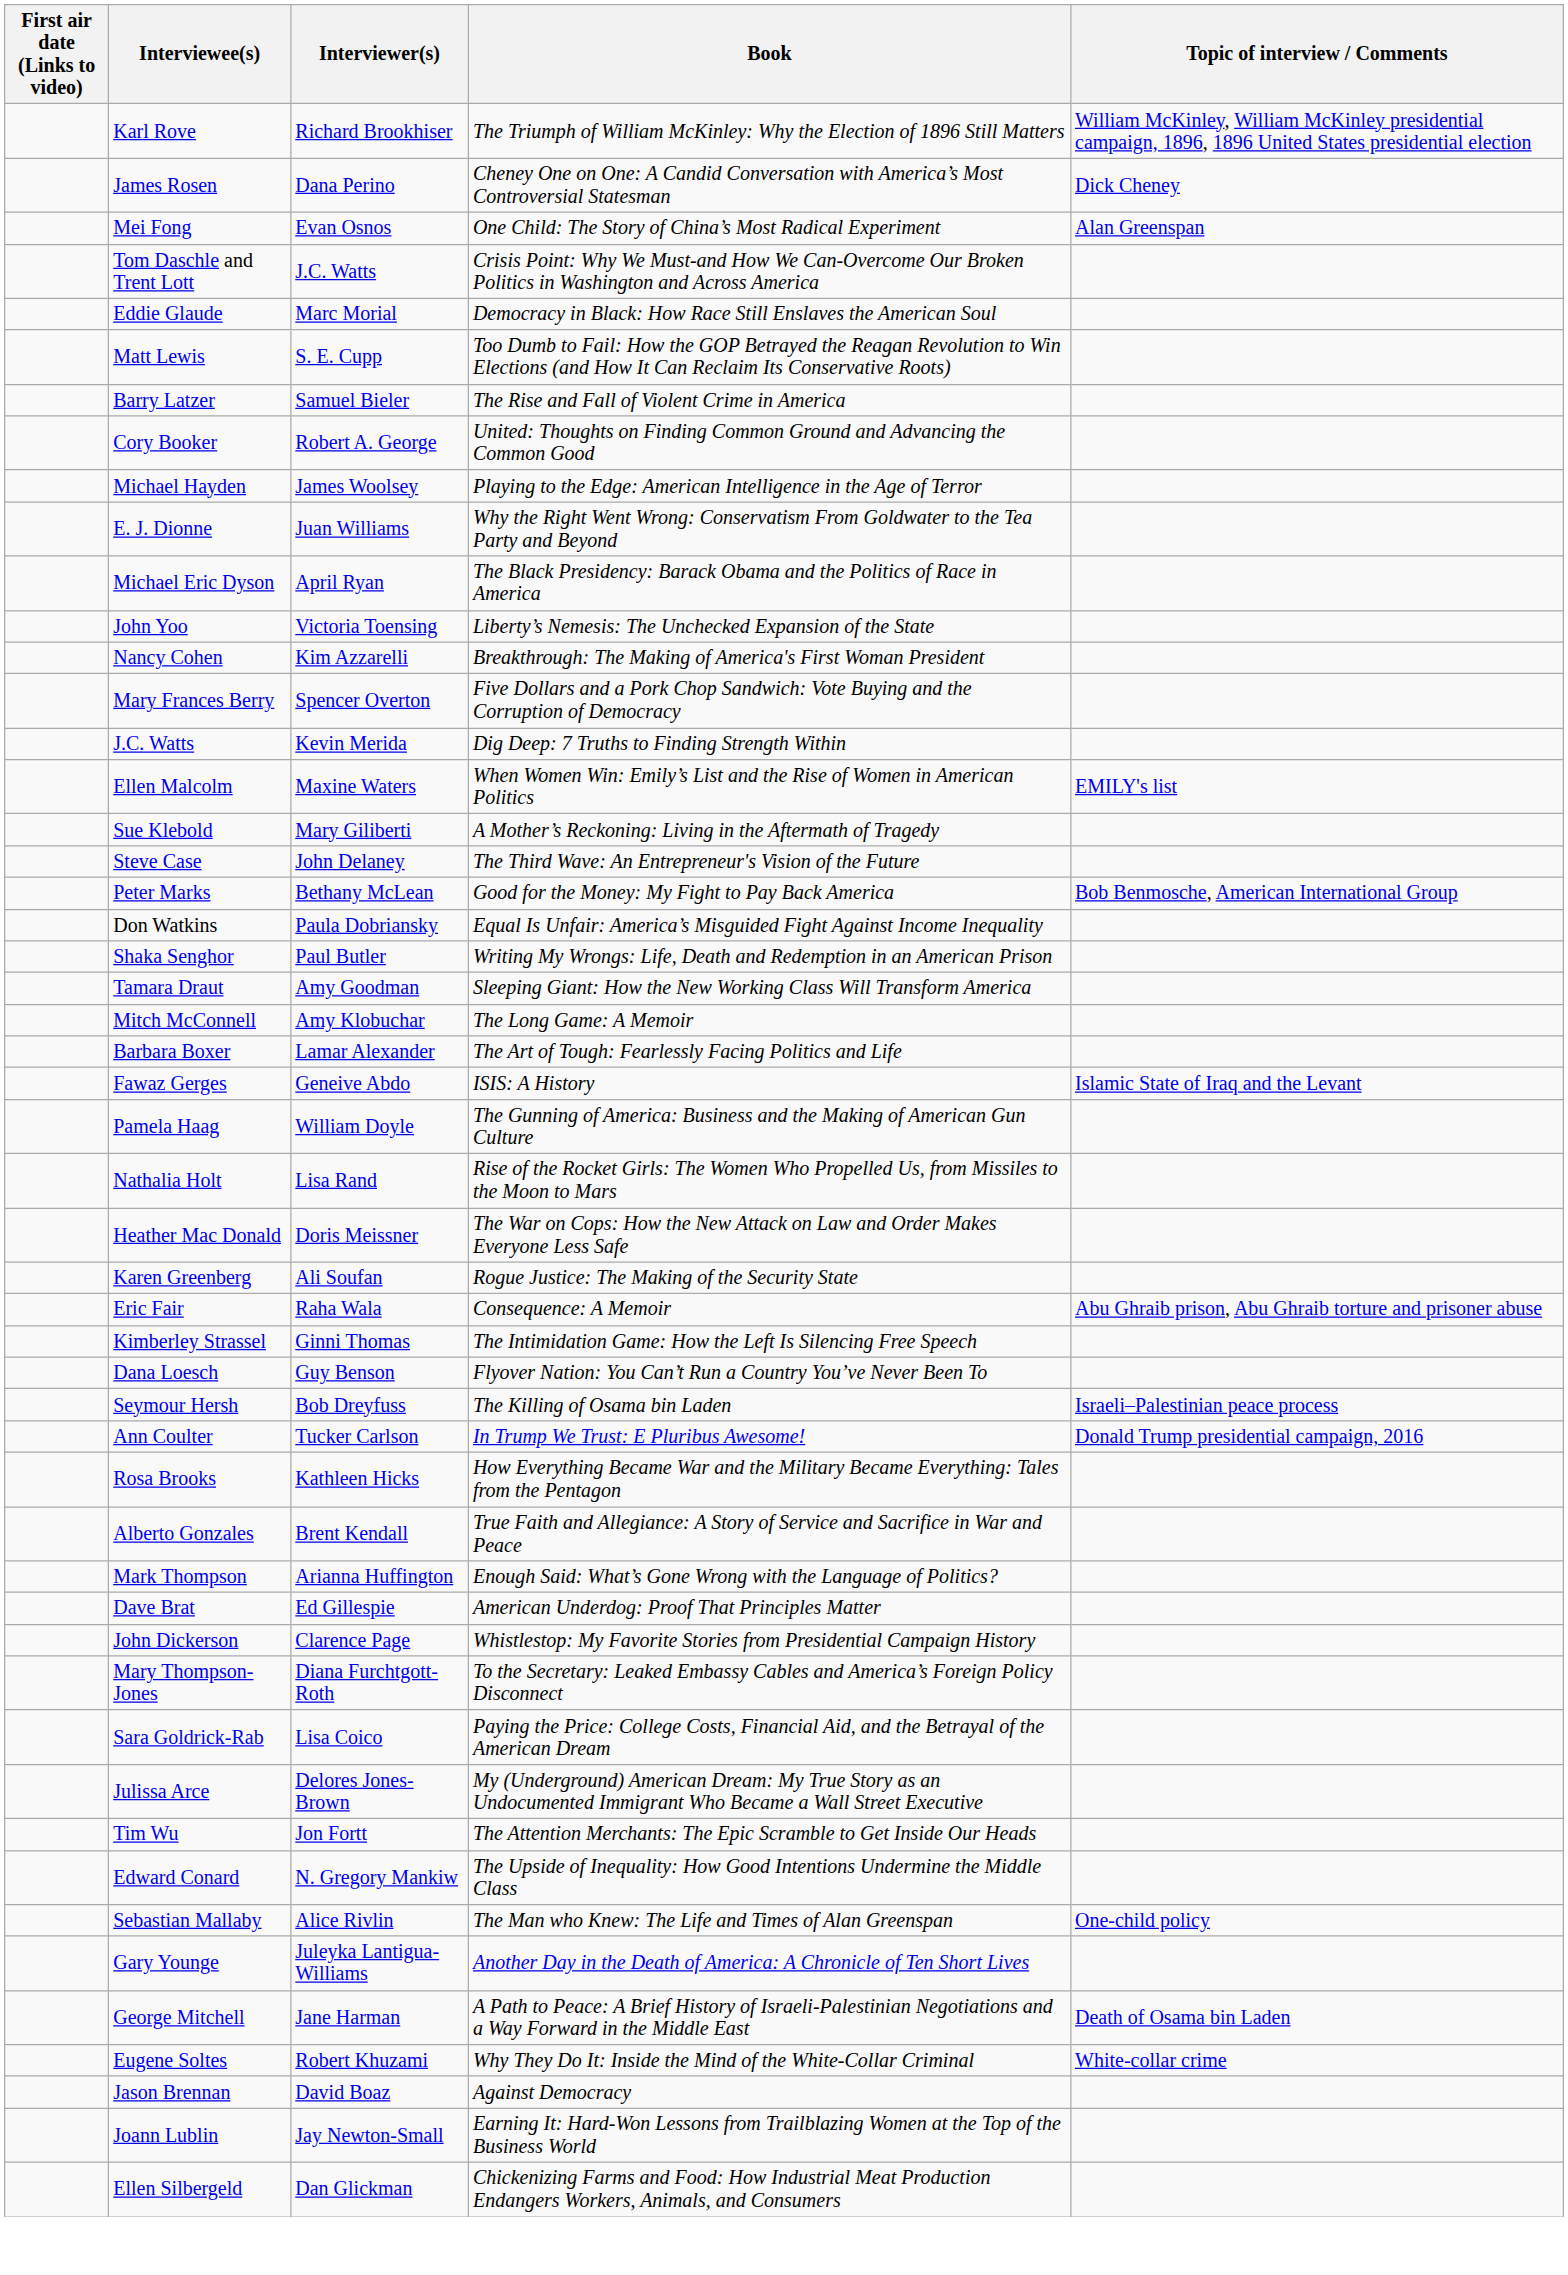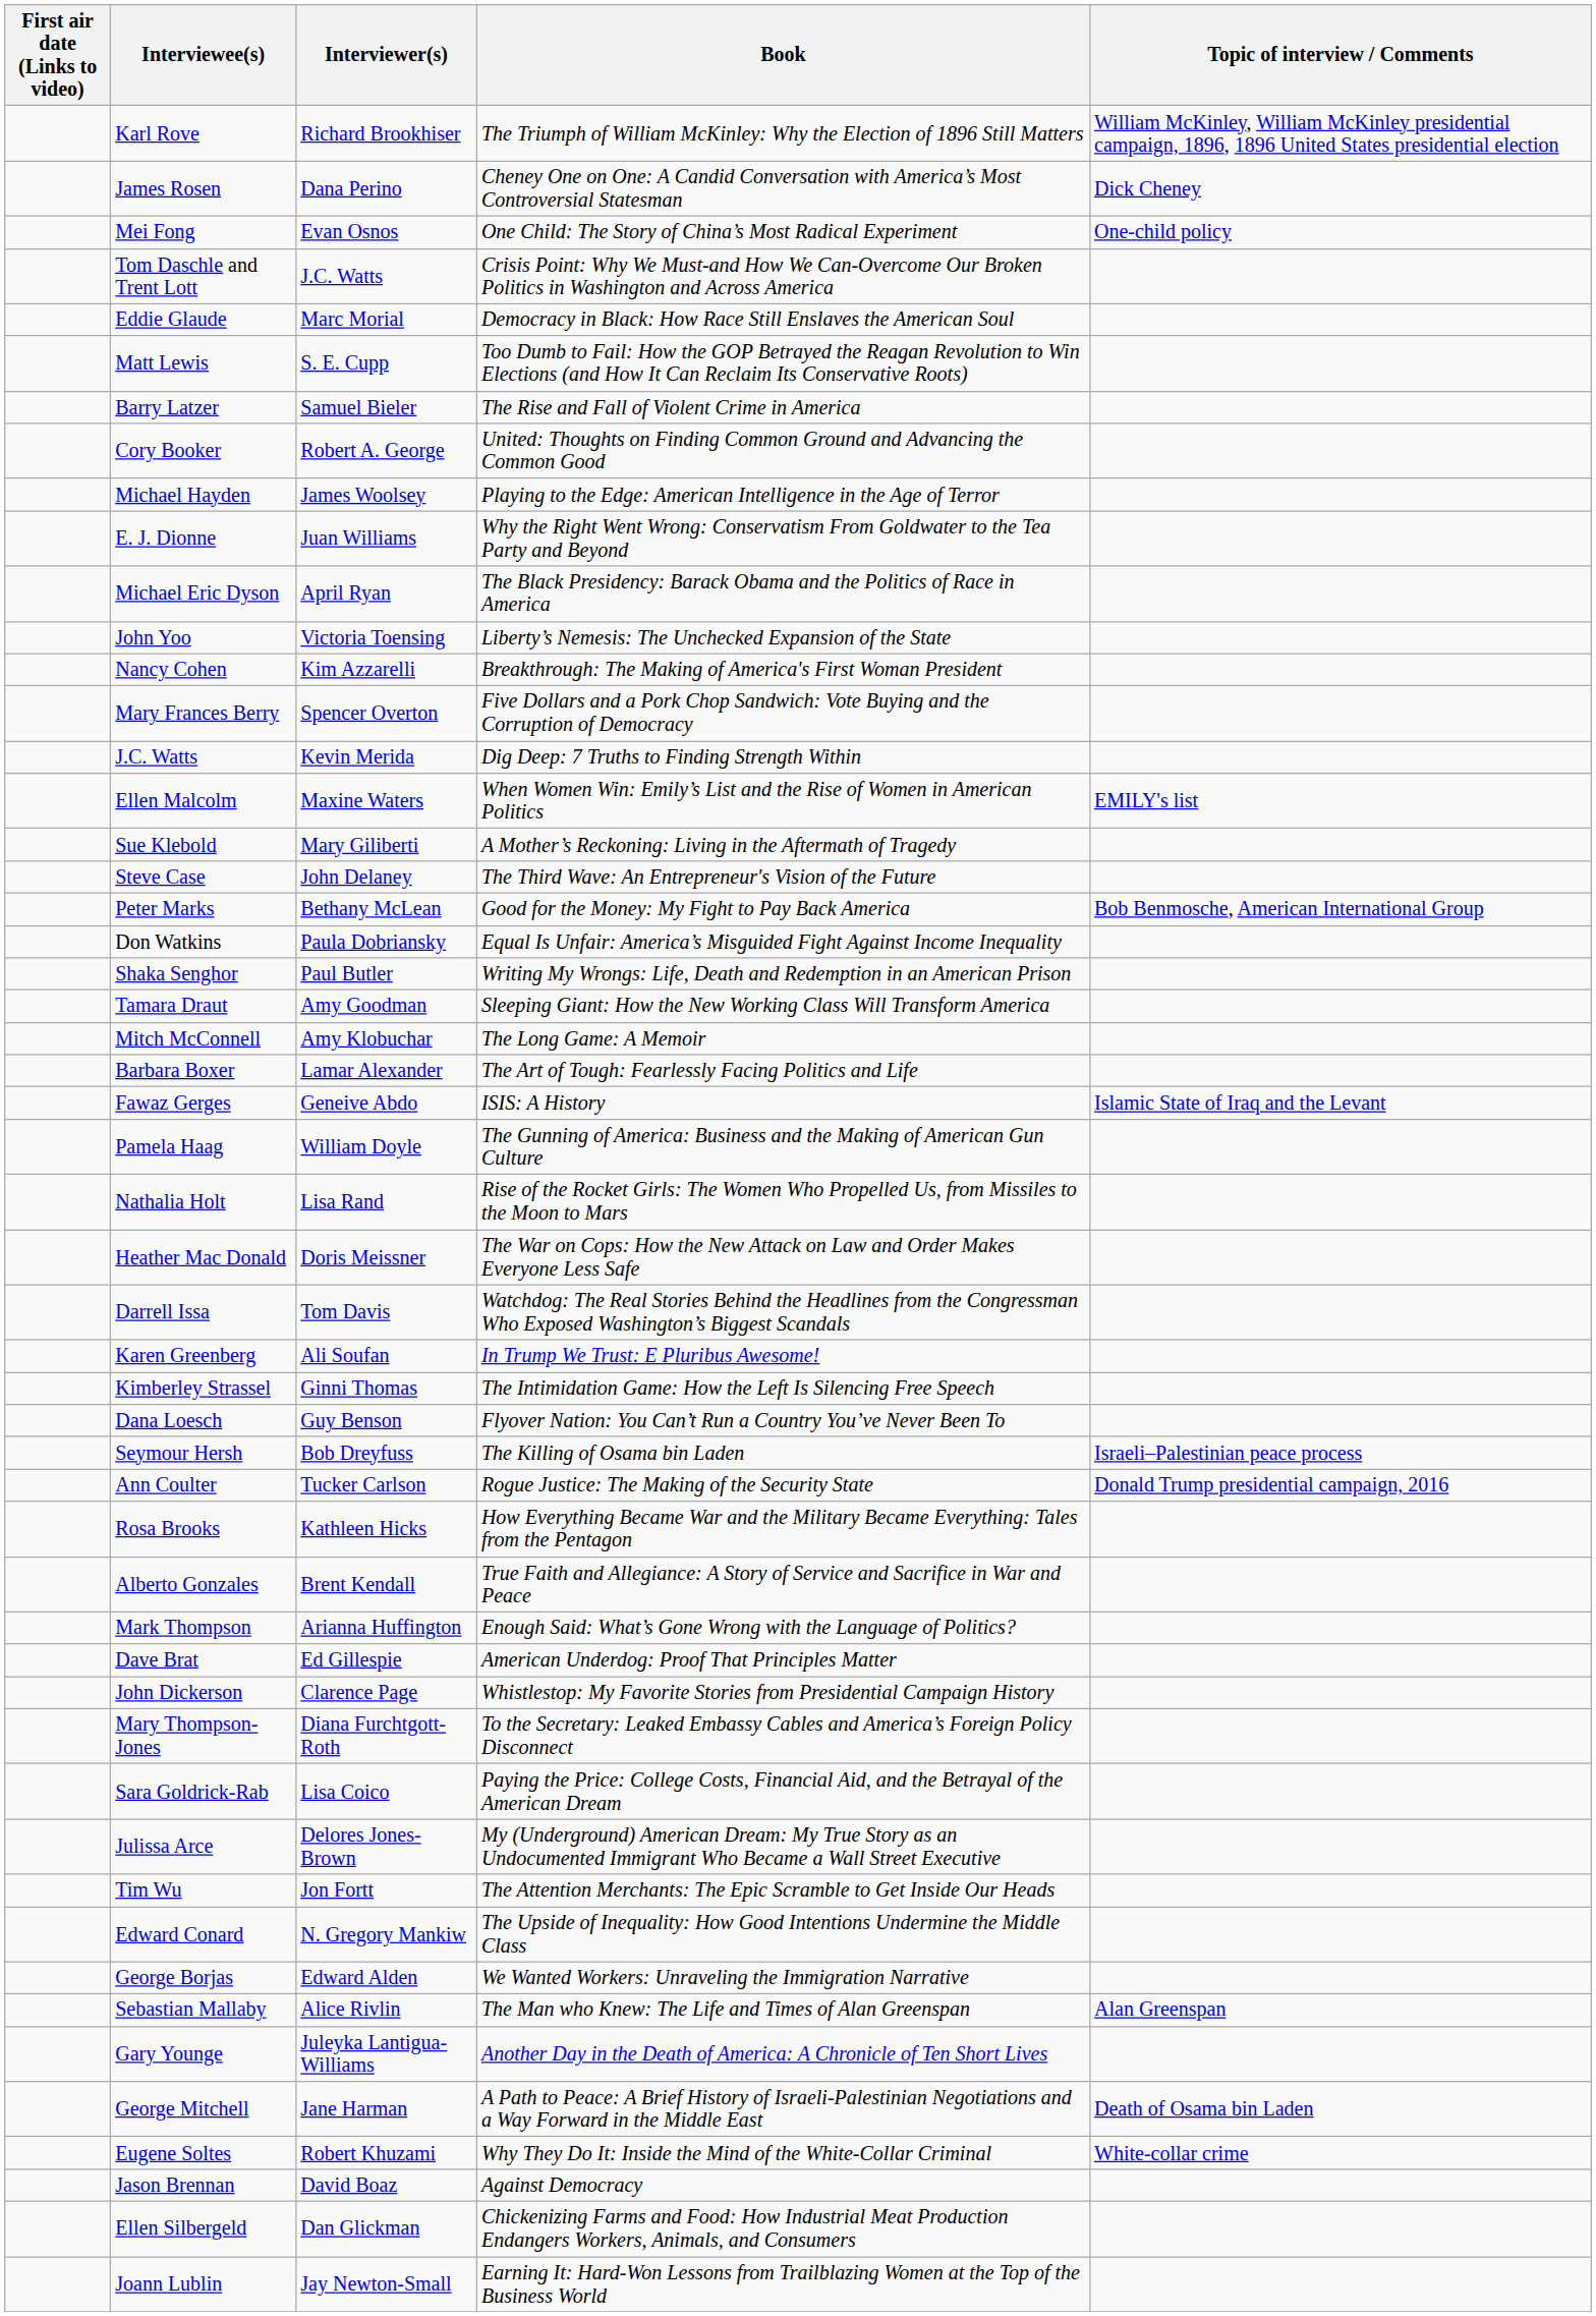Mei Fong | Topic of interview / Comments: Alan Greenspan -> One-child policy
+ row: Darrell Issa | Tom Davis | Watchdog: The Real Stories Behind the Headlines from the Congressman Who Exposed Washington’s Biggest Scandals
Karen Greenberg | Book: Rogue Justice: The Making of the Security State -> In Trump We Trust: E Pluribus Awesome!
- row: Eric Fair | Raha Wala | Consequence: A Memoir | Abu Ghraib prison, Abu Ghraib torture and prisoner abuse
Ann Coulter | Book: In Trump We Trust: E Pluribus Awesome! -> Rogue Justice: The Making of the Security State
+ row: George Borjas | Edward Alden | We Wanted Workers: Unraveling the Immigration Narrative
Sebastian Mallaby | Topic of interview / Comments: One-child policy -> Alan Greenspan
rows swapped: Ellen Silbergeld <-> Joann Lublin
